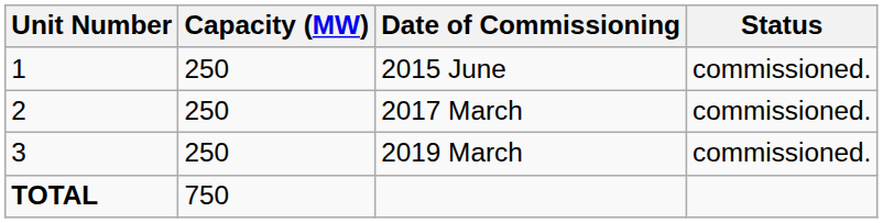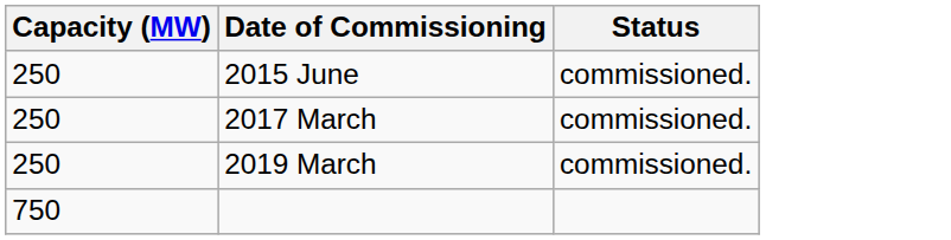- column: Unit Number | 1 | 2 | 3 | TOTAL
